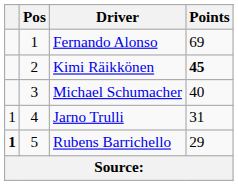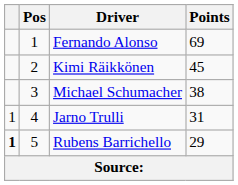Kimi Räikkönen | Points: bold -> normal
Michael Schumacher | Points: 40 -> 38
